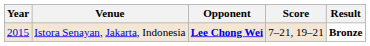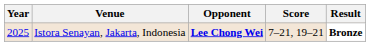Istora Senayan, Jakarta, Indonesia | Year: 2015 -> 2025
